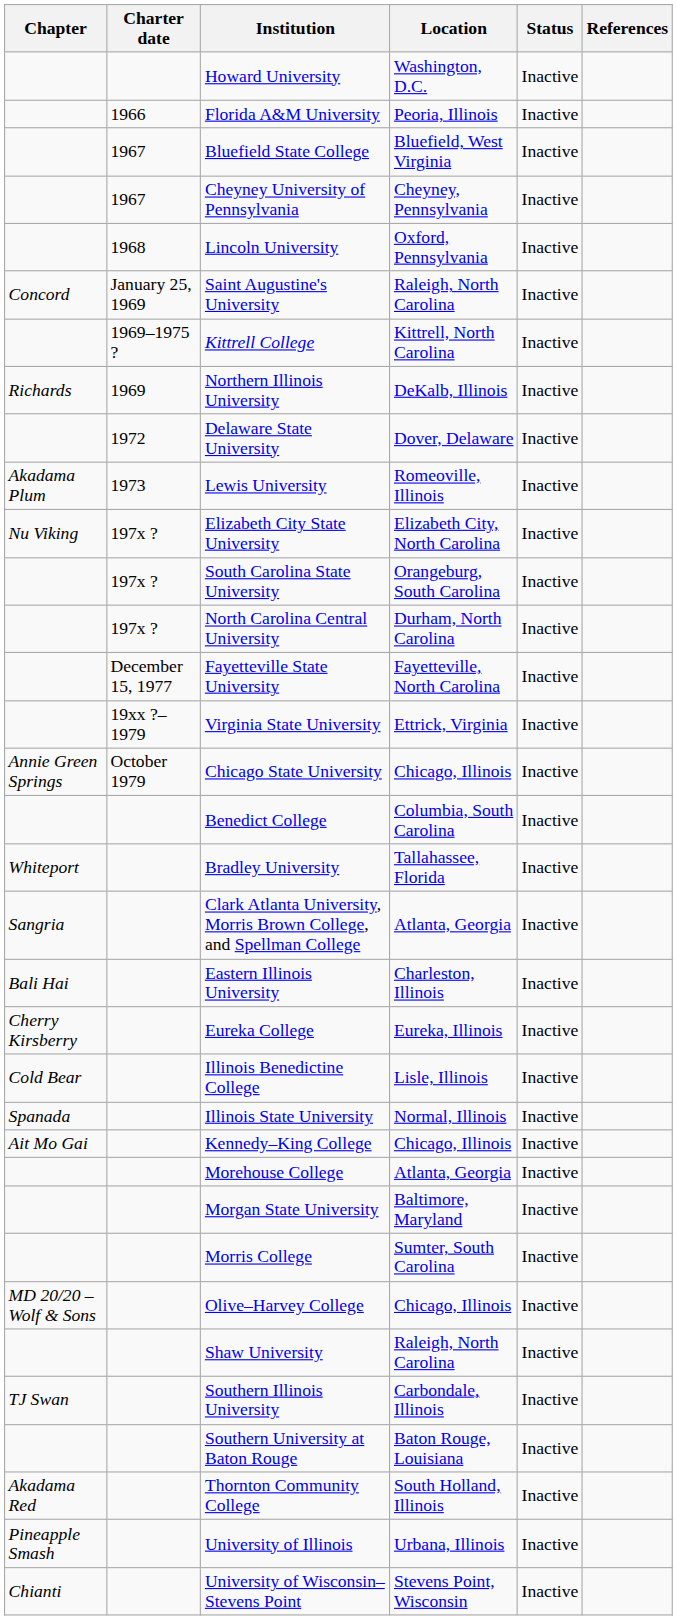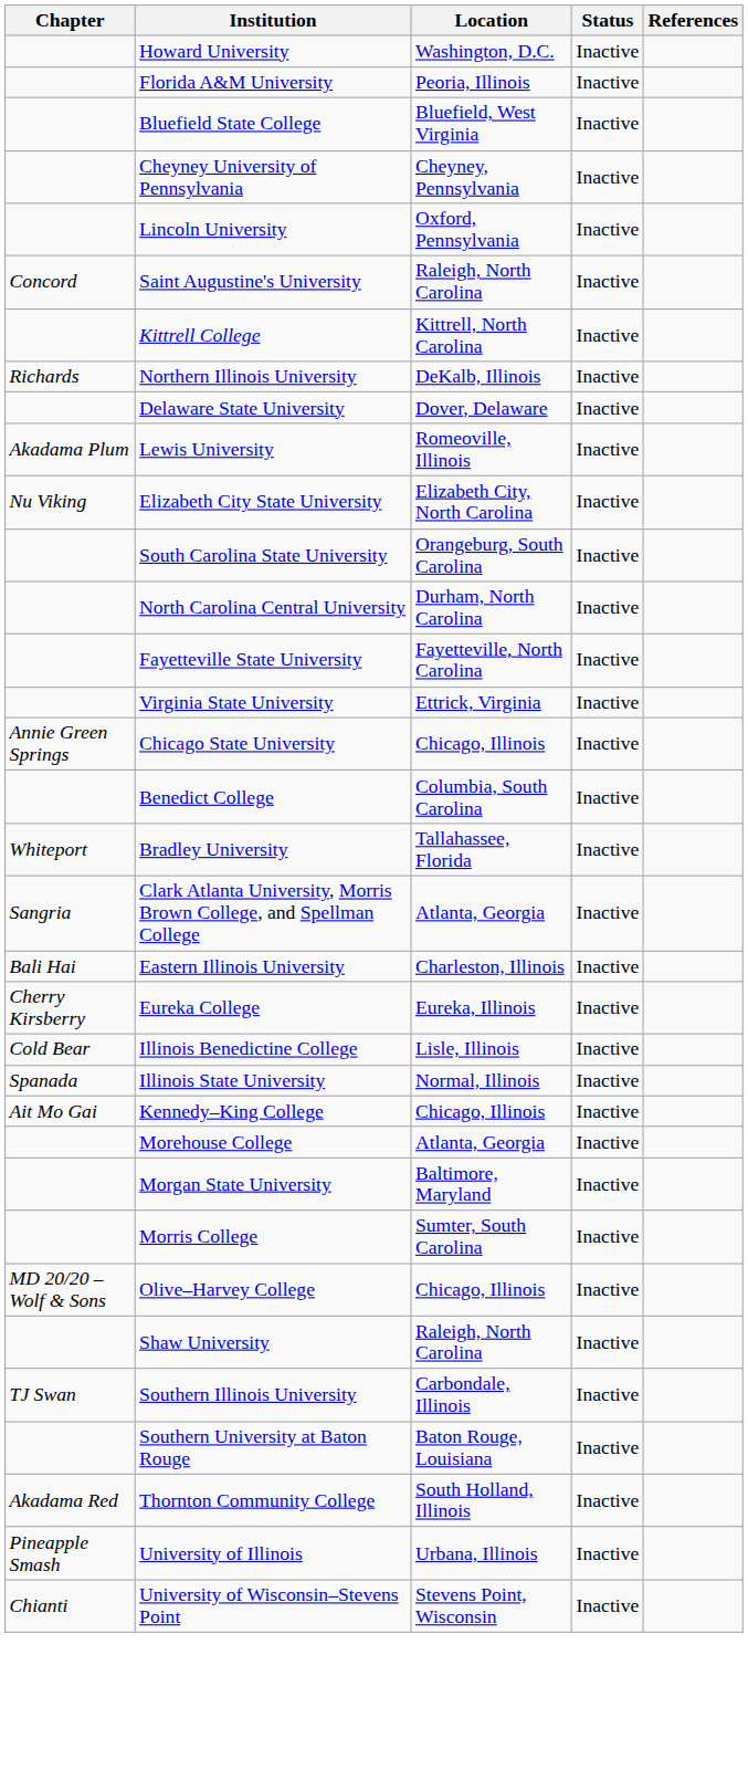- column: Charter date | 1966 | 1967 | 1967 | 1968 | January 25, 1969 | 1969–1975 ? | 1969 | 1972 | 1973 | 197x ? | 197x ? | 197x ? | December 15, 1977 | 19xx ?–1979 | October 1979
